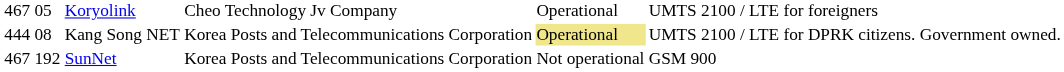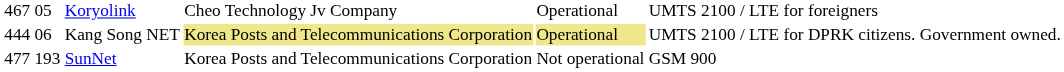Kang Song NET | column 2: 08 -> 06
Kang Song NET | column 4: no background -> khaki background
SunNet | column 1: 467 -> 477
SunNet | column 2: 192 -> 193
